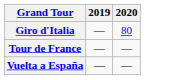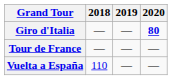+ column: 2018 | — | — | 110
Giro d'Italia | 2020: normal -> bold
